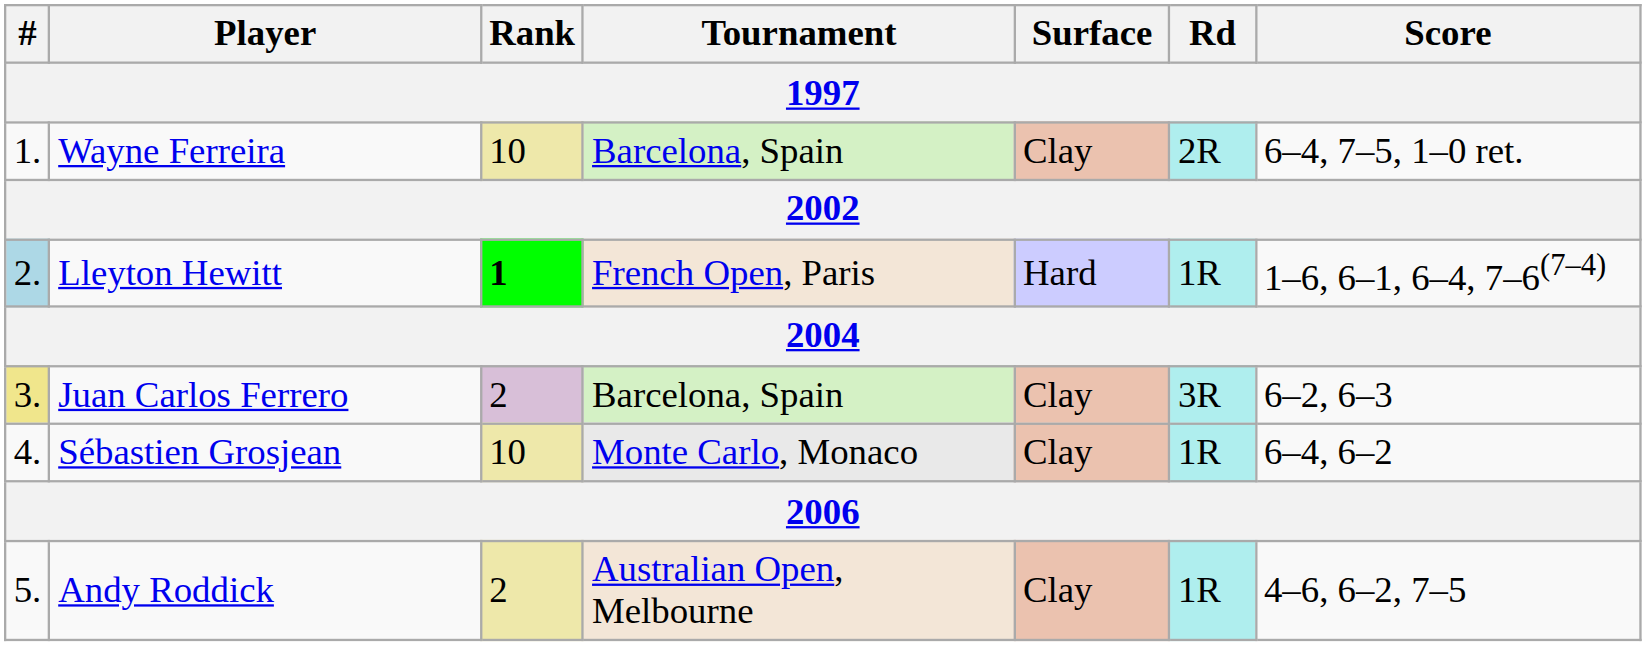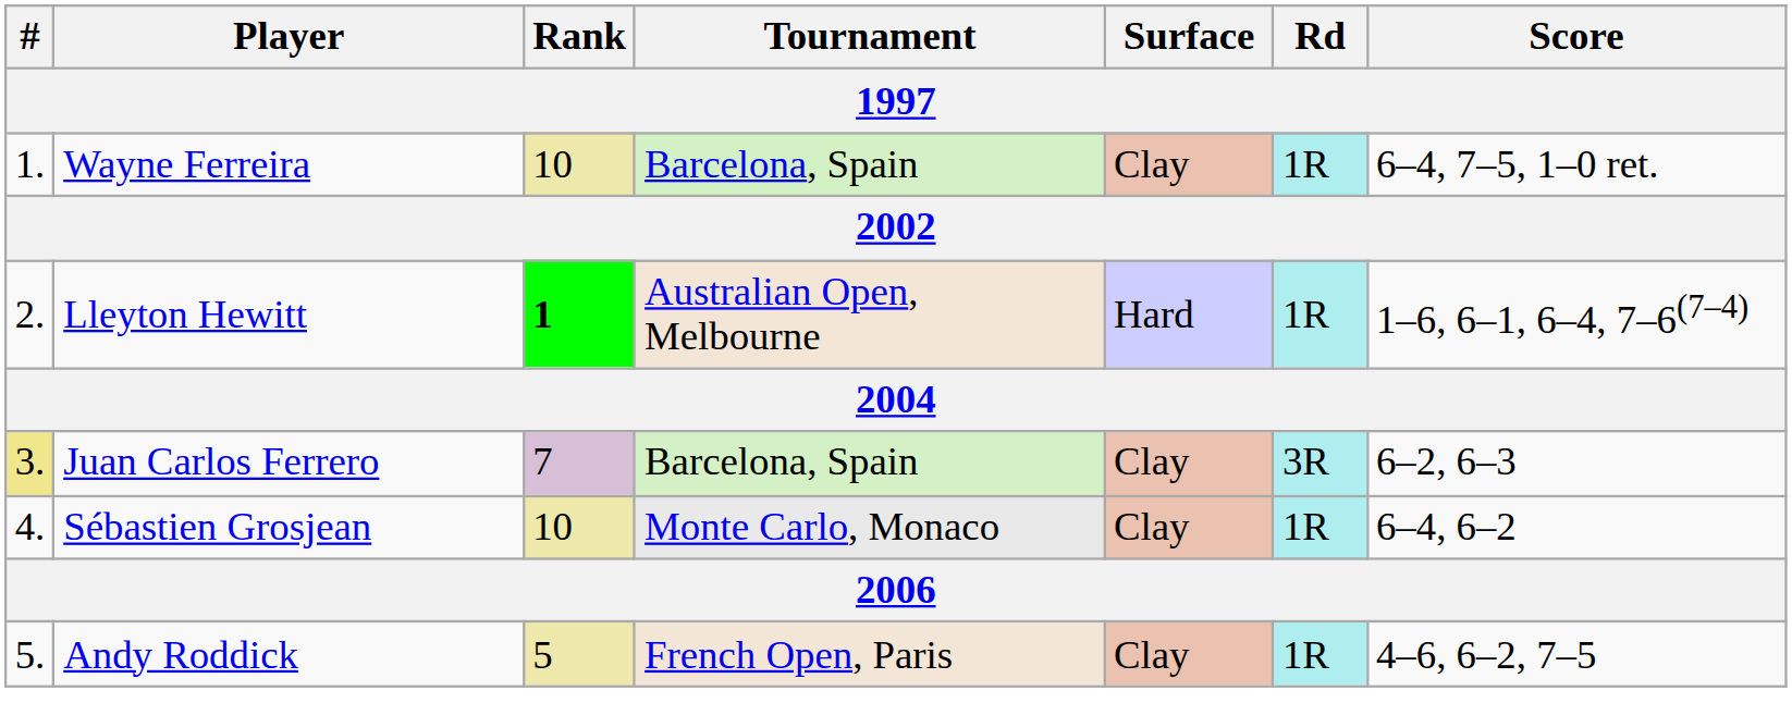Wayne Ferreira | Rd: 2R -> 1R
Lleyton Hewitt | #: lightblue background -> no background
Lleyton Hewitt | Tournament: French Open, Paris -> Australian Open, Melbourne
Juan Carlos Ferrero | Rank: 2 -> 7
Andy Roddick | Rank: 2 -> 5
Andy Roddick | Tournament: Australian Open, Melbourne -> French Open, Paris
